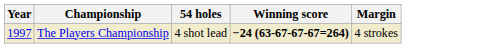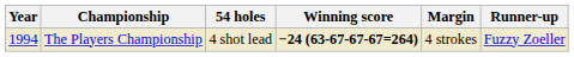+ column: Runner-up | Fuzzy Zoeller
The Players Championship | Year: 1997 -> 1994
